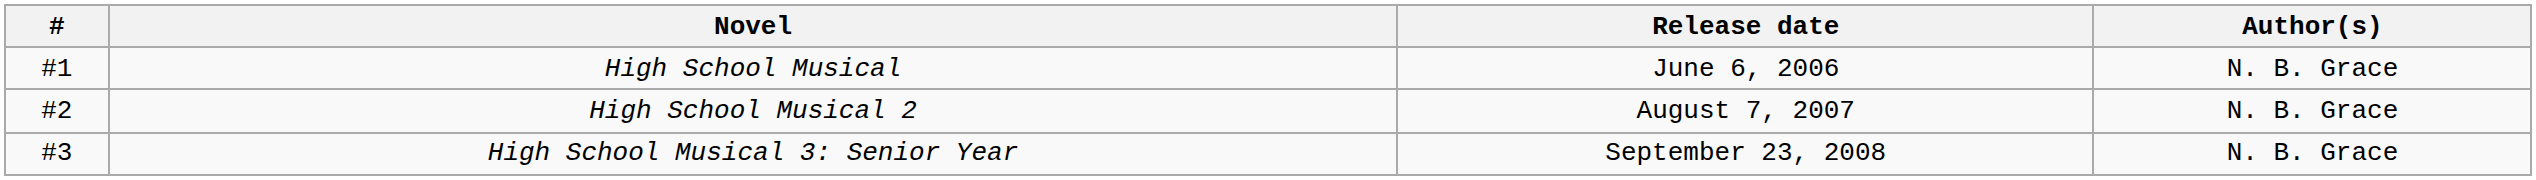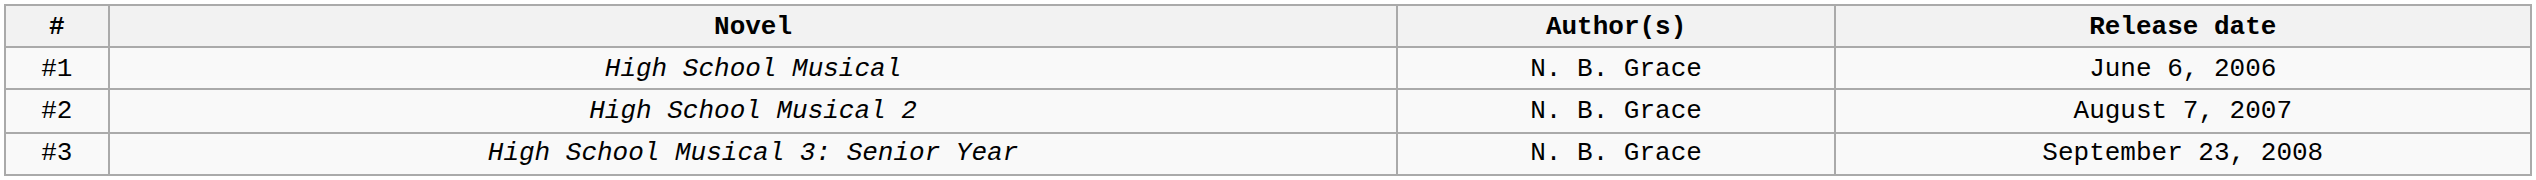columns swapped: Author(s) <-> Release date
